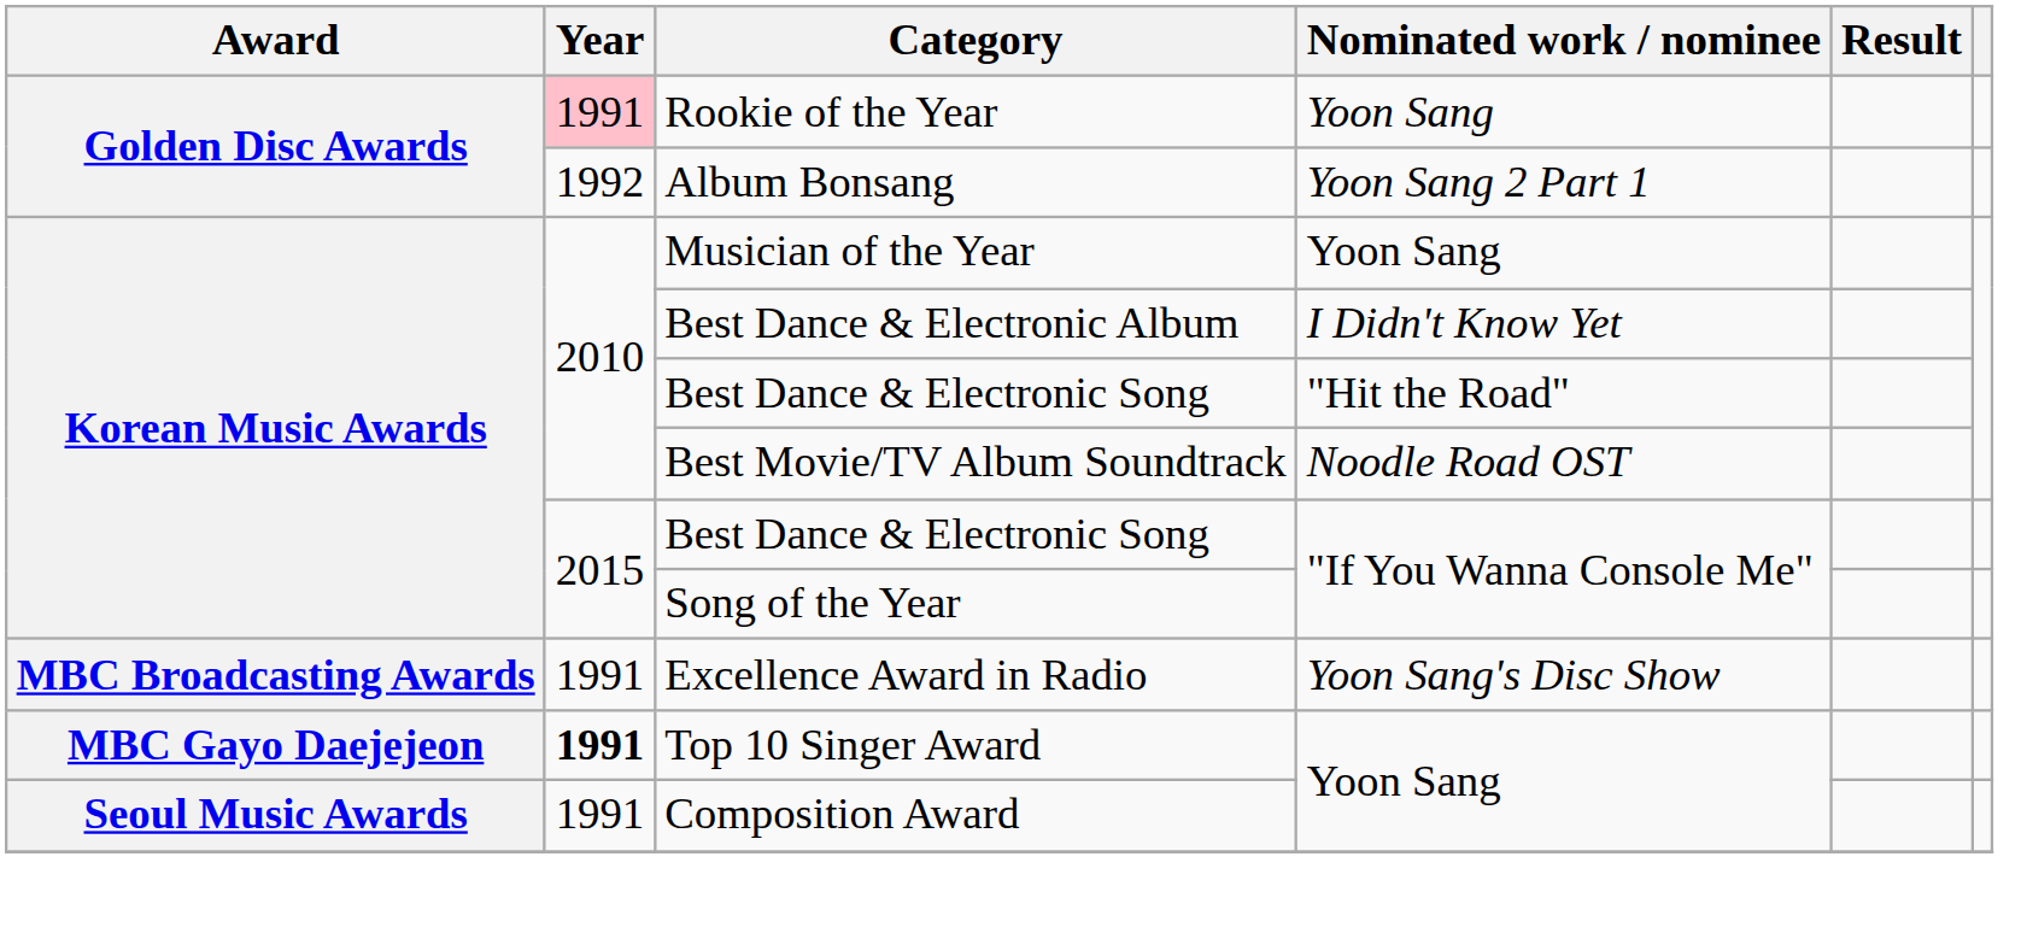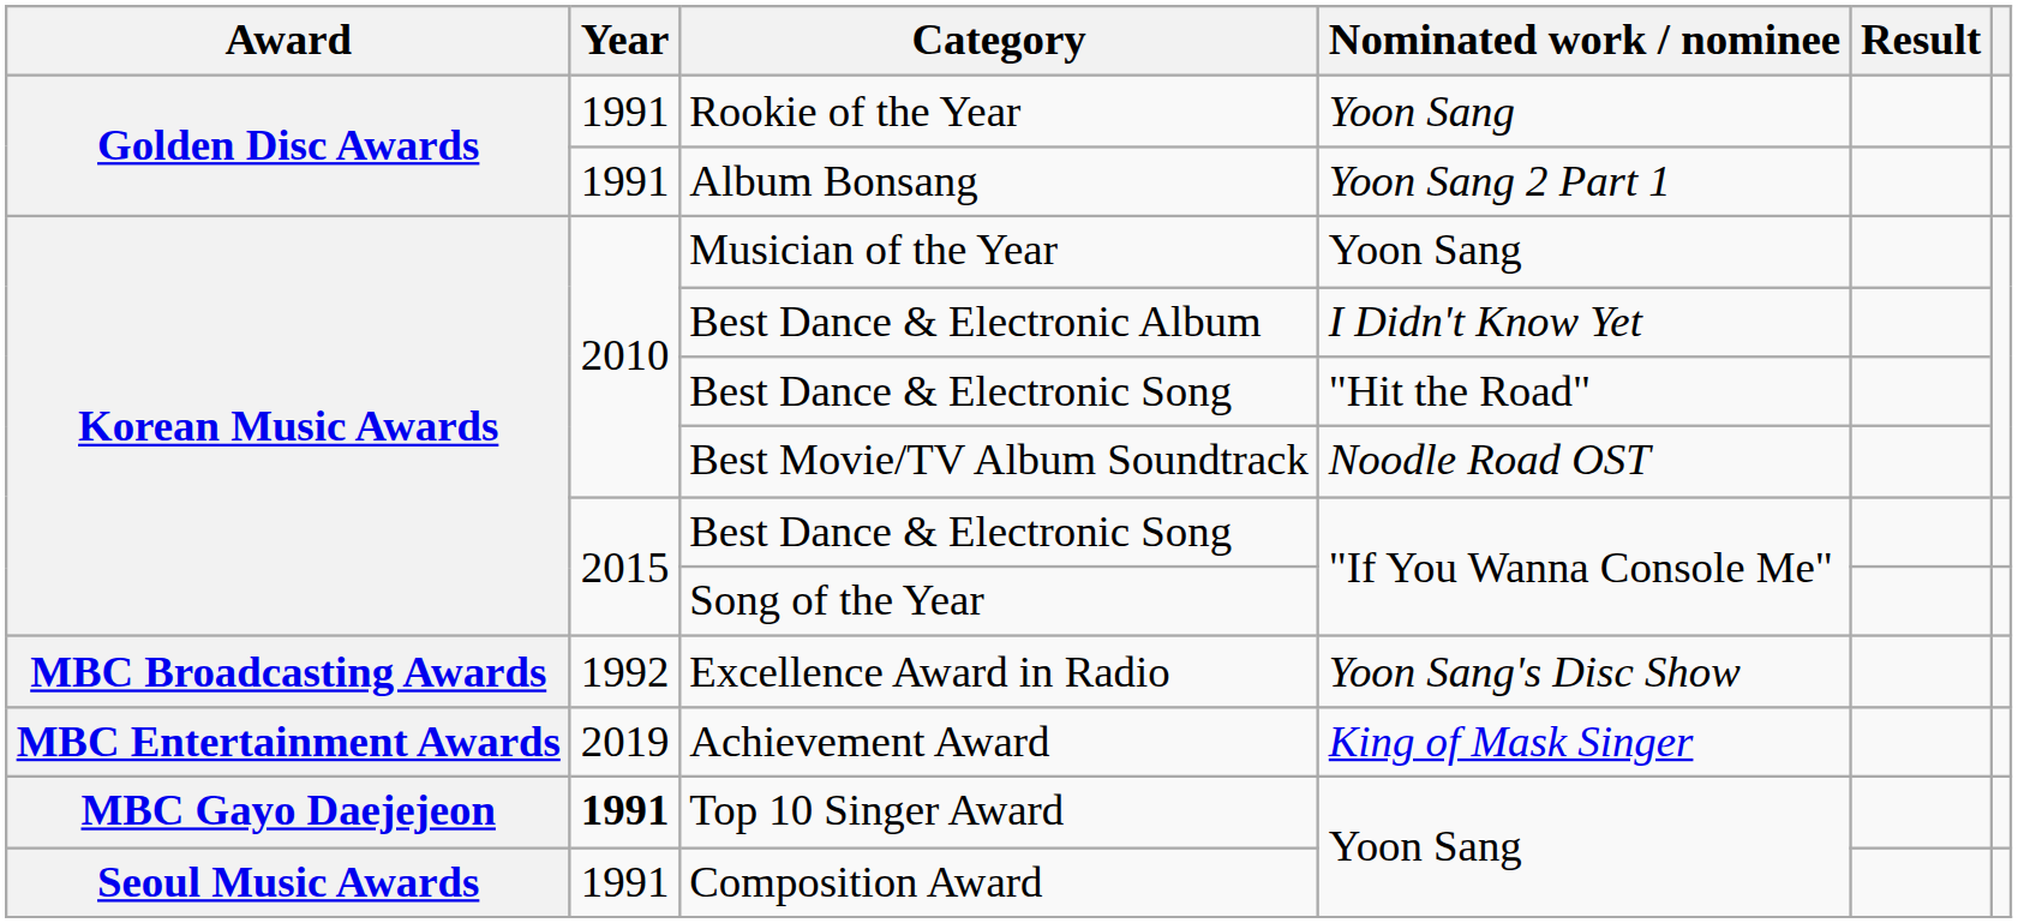Rookie of the Year | Year: pink background -> no background
Album Bonsang | Year: 1992 -> 1991
Excellence Award in Radio | Year: 1991 -> 1992
+ row: MBC Entertainment Awards | 2019 | Achievement Award | King of Mask Singer
